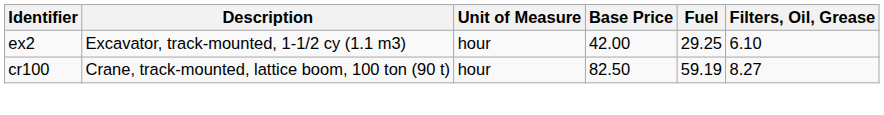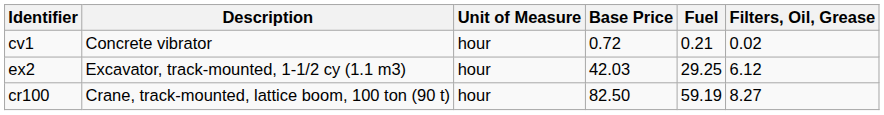+ row: cv1 | Concrete vibrator | hour | 0.72 | 0.21 | 0.02
ex2 | Base Price: 42.00 -> 42.03
ex2 | Filters, Oil, Grease: 6.10 -> 6.12
